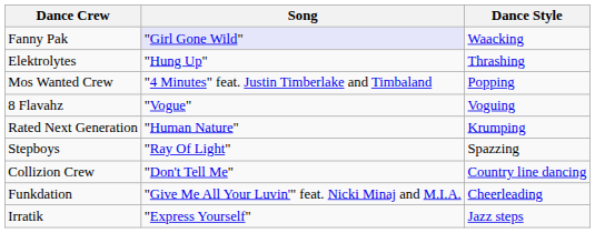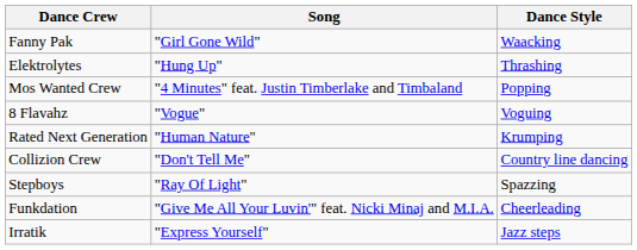Fanny Pak | Song: lavender background -> no background
rows swapped: Stepboys <-> Collizion Crew
